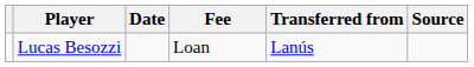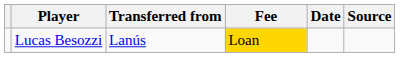columns swapped: Transferred from <-> Date
Lucas Besozzi | Fee: no background -> gold background
